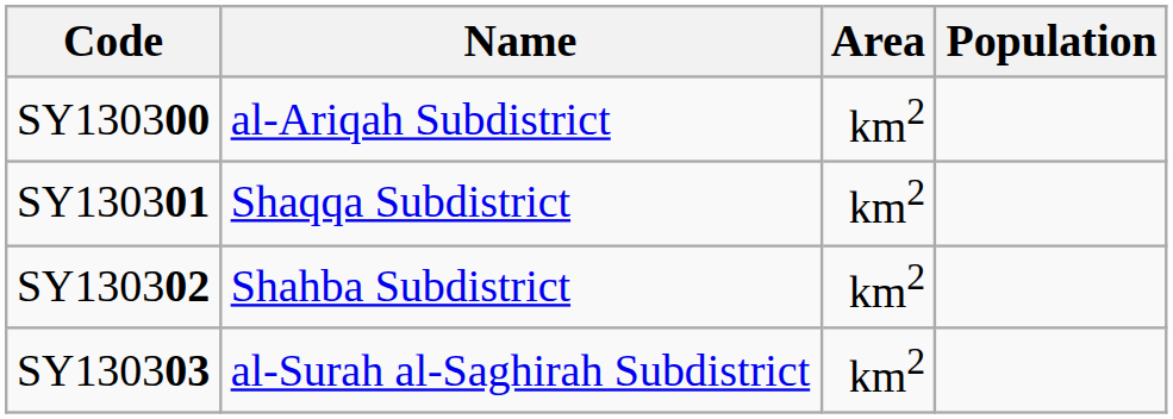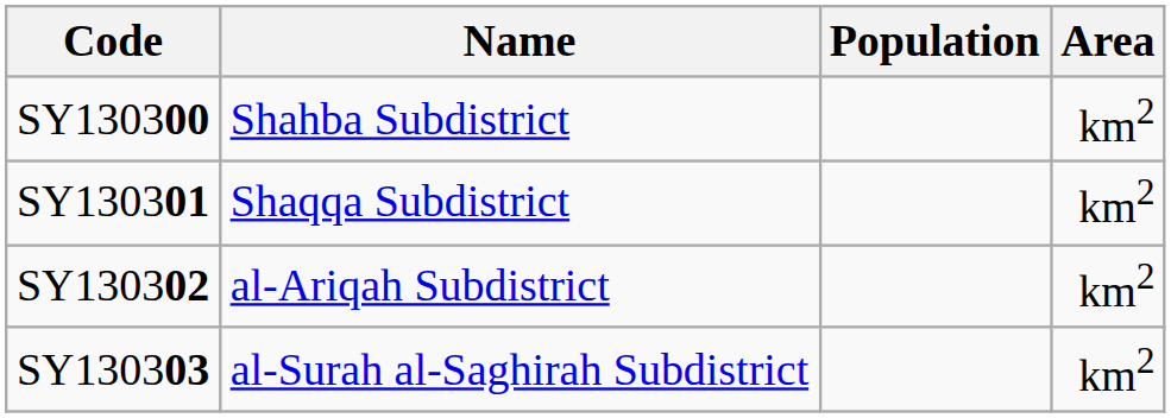columns swapped: Area <-> Population
SY130300 | Name: al-Ariqah Subdistrict -> Shahba Subdistrict
SY130302 | Name: Shahba Subdistrict -> al-Ariqah Subdistrict
